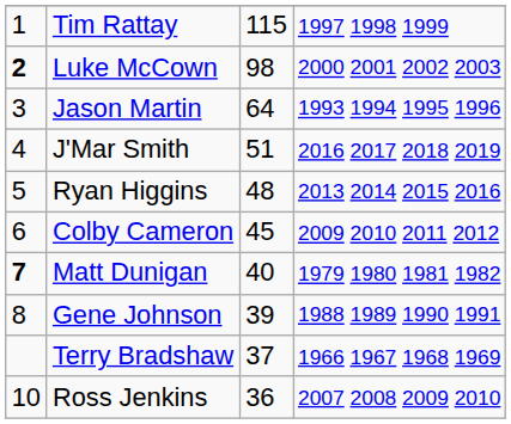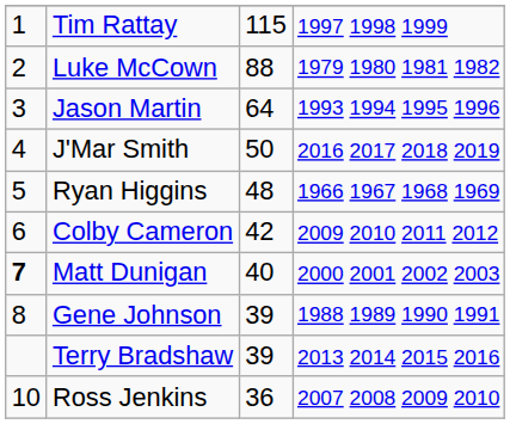Luke McCown | column 1: bold -> normal
Luke McCown | column 3: 98 -> 88
Luke McCown | column 4: 2000 2001 2002 2003 -> 1979 1980 1981 1982
J'Mar Smith | column 3: 51 -> 50
Ryan Higgins | column 4: 2013 2014 2015 2016 -> 1966 1967 1968 1969
Colby Cameron | column 3: 45 -> 42
Matt Dunigan | column 4: 1979 1980 1981 1982 -> 2000 2001 2002 2003
Terry Bradshaw | column 3: 37 -> 39
Terry Bradshaw | column 4: 1966 1967 1968 1969 -> 2013 2014 2015 2016
